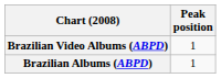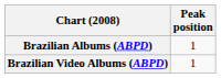rows swapped: Brazilian Albums (ABPD) <-> Brazilian Video Albums (ABPD)
